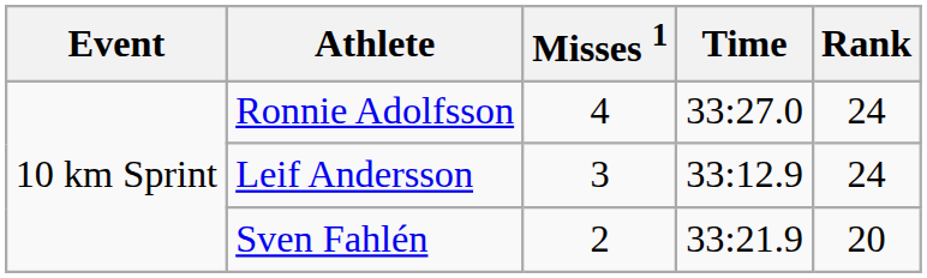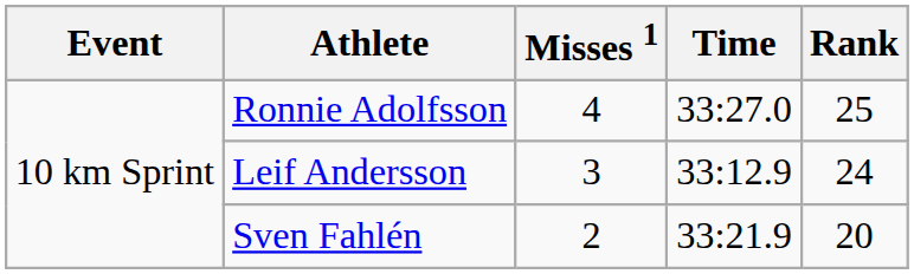Ronnie Adolfsson | Rank: 24 -> 25
